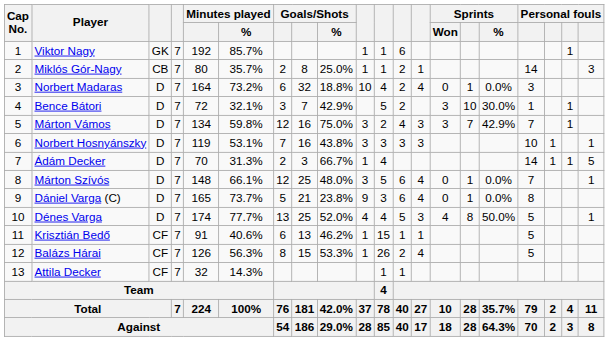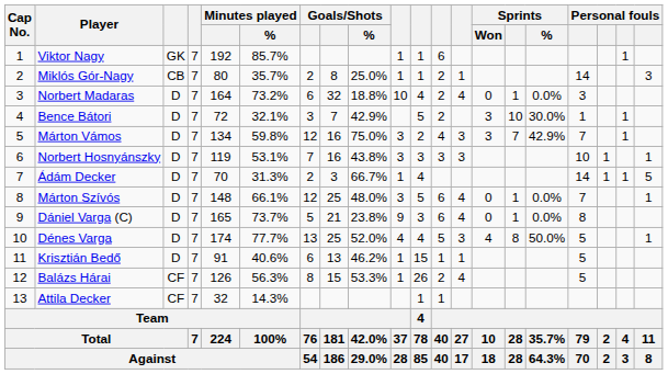Krisztián Bedő | column 3: CF -> D
